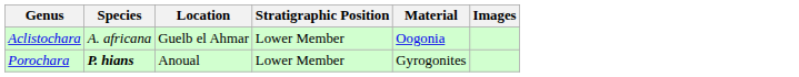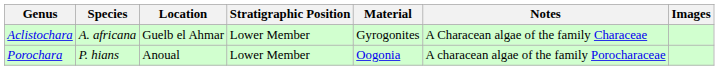+ column: Notes | A Characean algae of the family Characeae | A characean algae of the family Porocharaceae
Aclistochara | Material: Oogonia -> Gyrogonites
Porochara | Species: bold -> normal
Porochara | Material: Gyrogonites -> Oogonia
